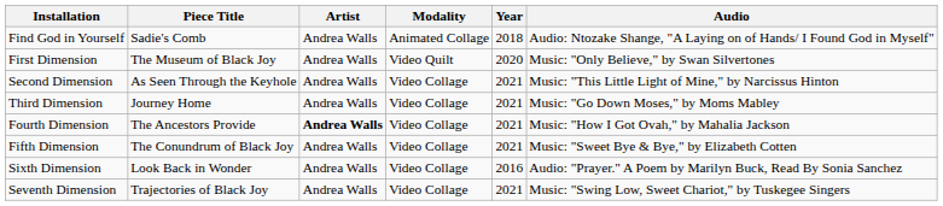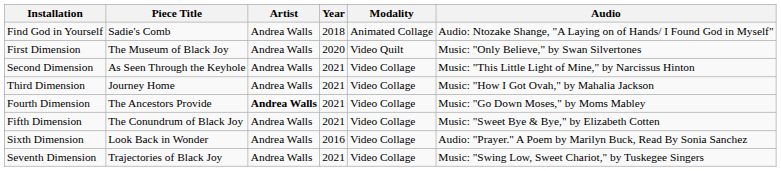columns swapped: Modality <-> Year
Third Dimension | Audio: Music: "Go Down Moses," by Moms Mabley -> Music: "How I Got Ovah," by Mahalia Jackson
Fourth Dimension | Audio: Music: "How I Got Ovah," by Mahalia Jackson -> Music: "Go Down Moses," by Moms Mabley
